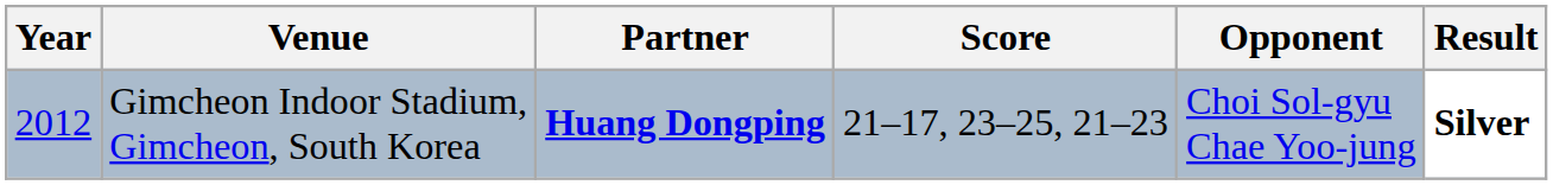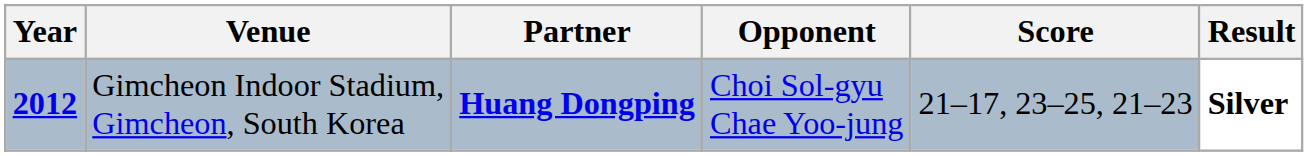columns swapped: Opponent <-> Score
Gimcheon Indoor Stadium, Gimcheon, South Korea | Year: normal -> bold
